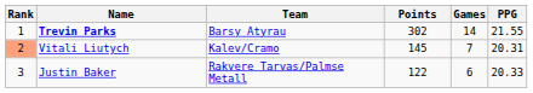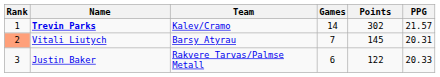columns swapped: Games <-> Points
Trevin Parks | Team: Barsy Atyrau -> Kalev/Cramo
Trevin Parks | PPG: 21.55 -> 21.57
Vitali Liutych | Team: Kalev/Cramo -> Barsy Atyrau
